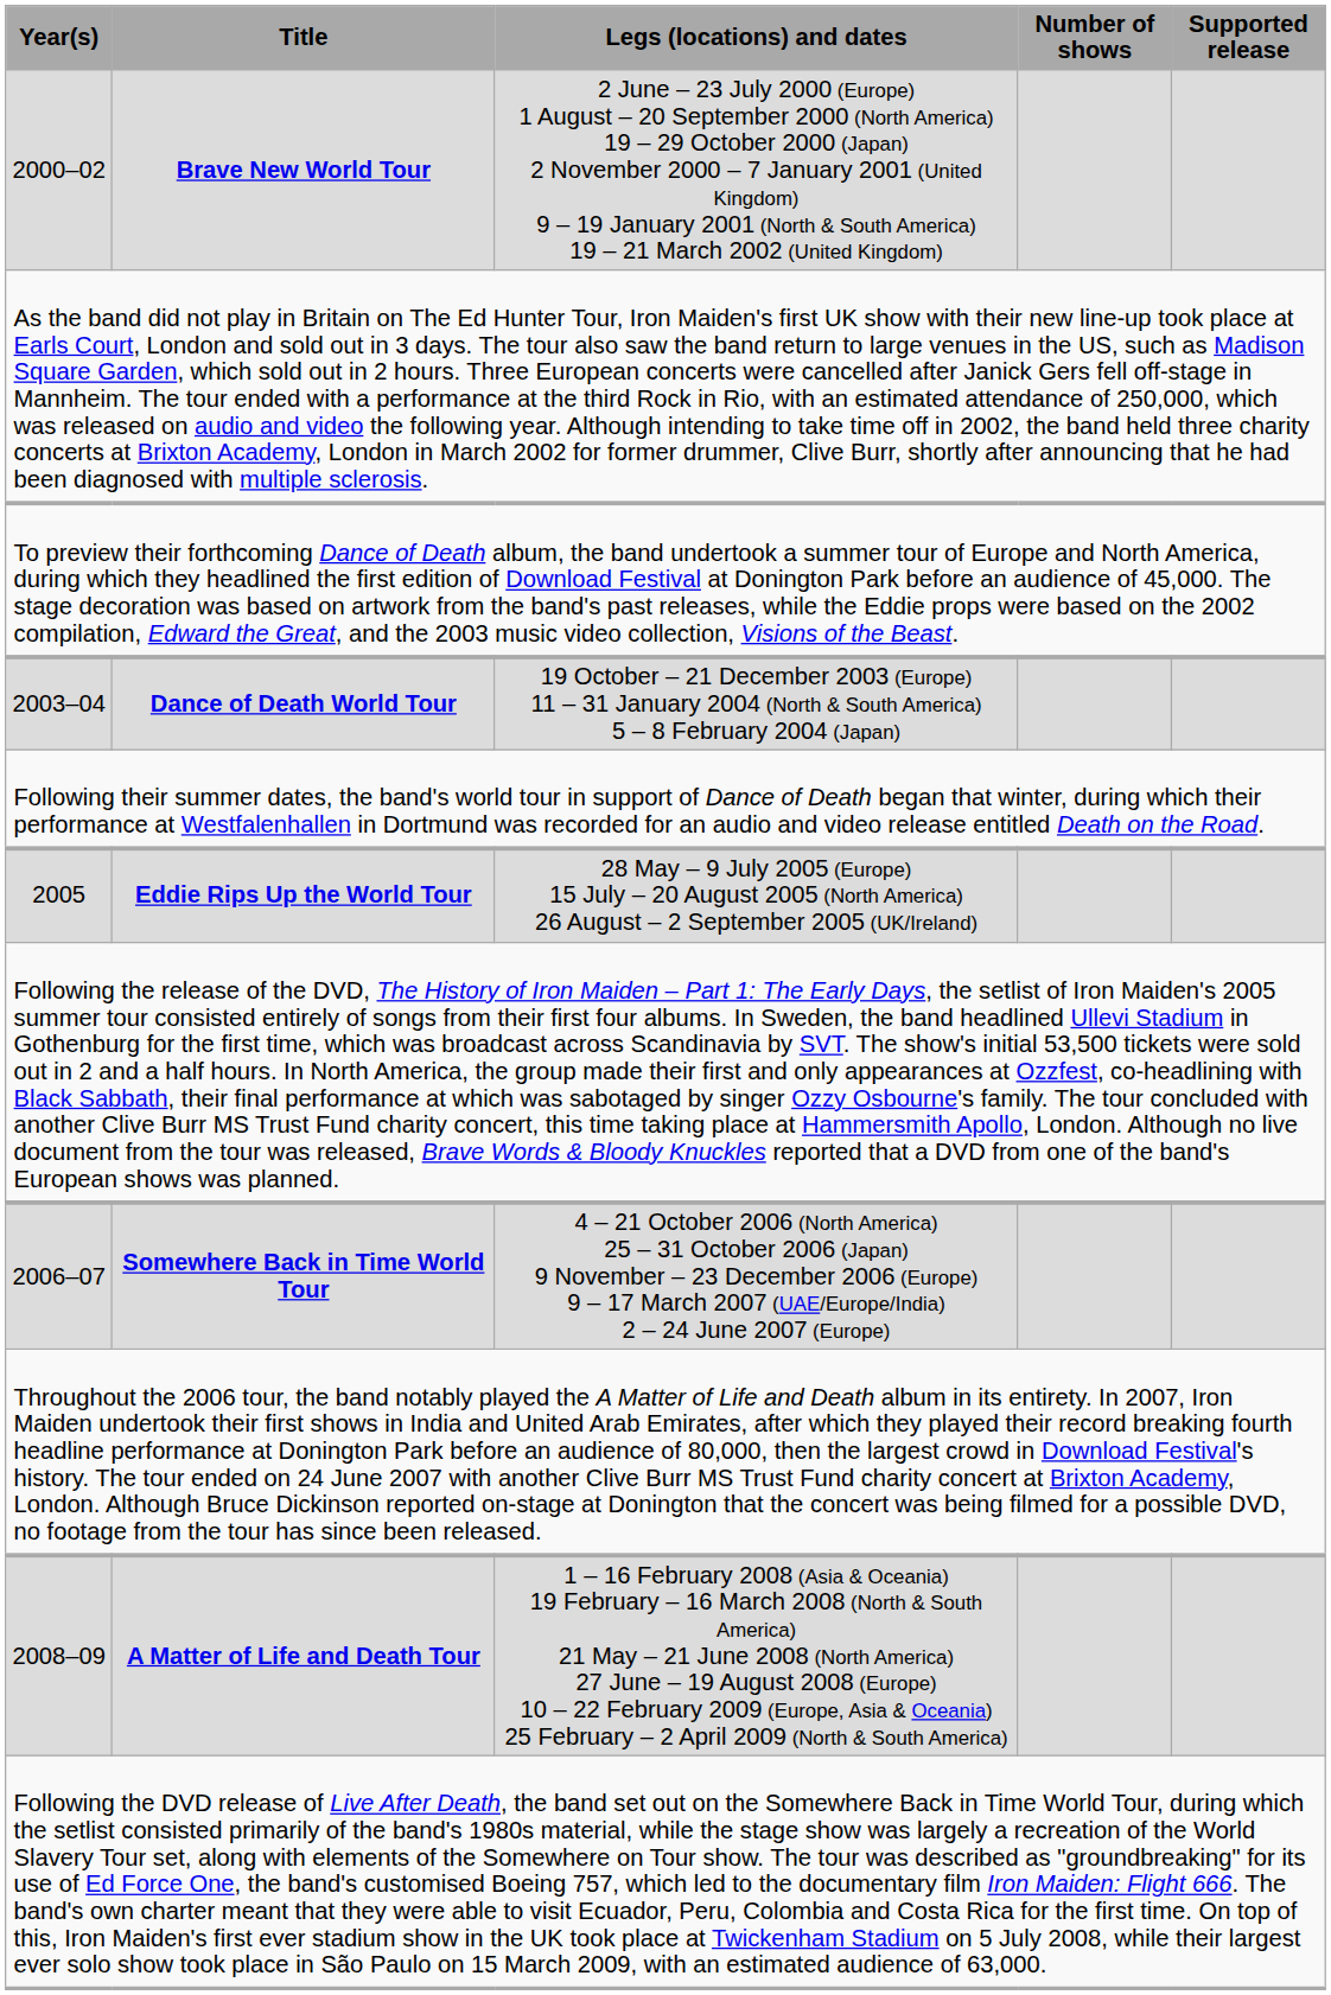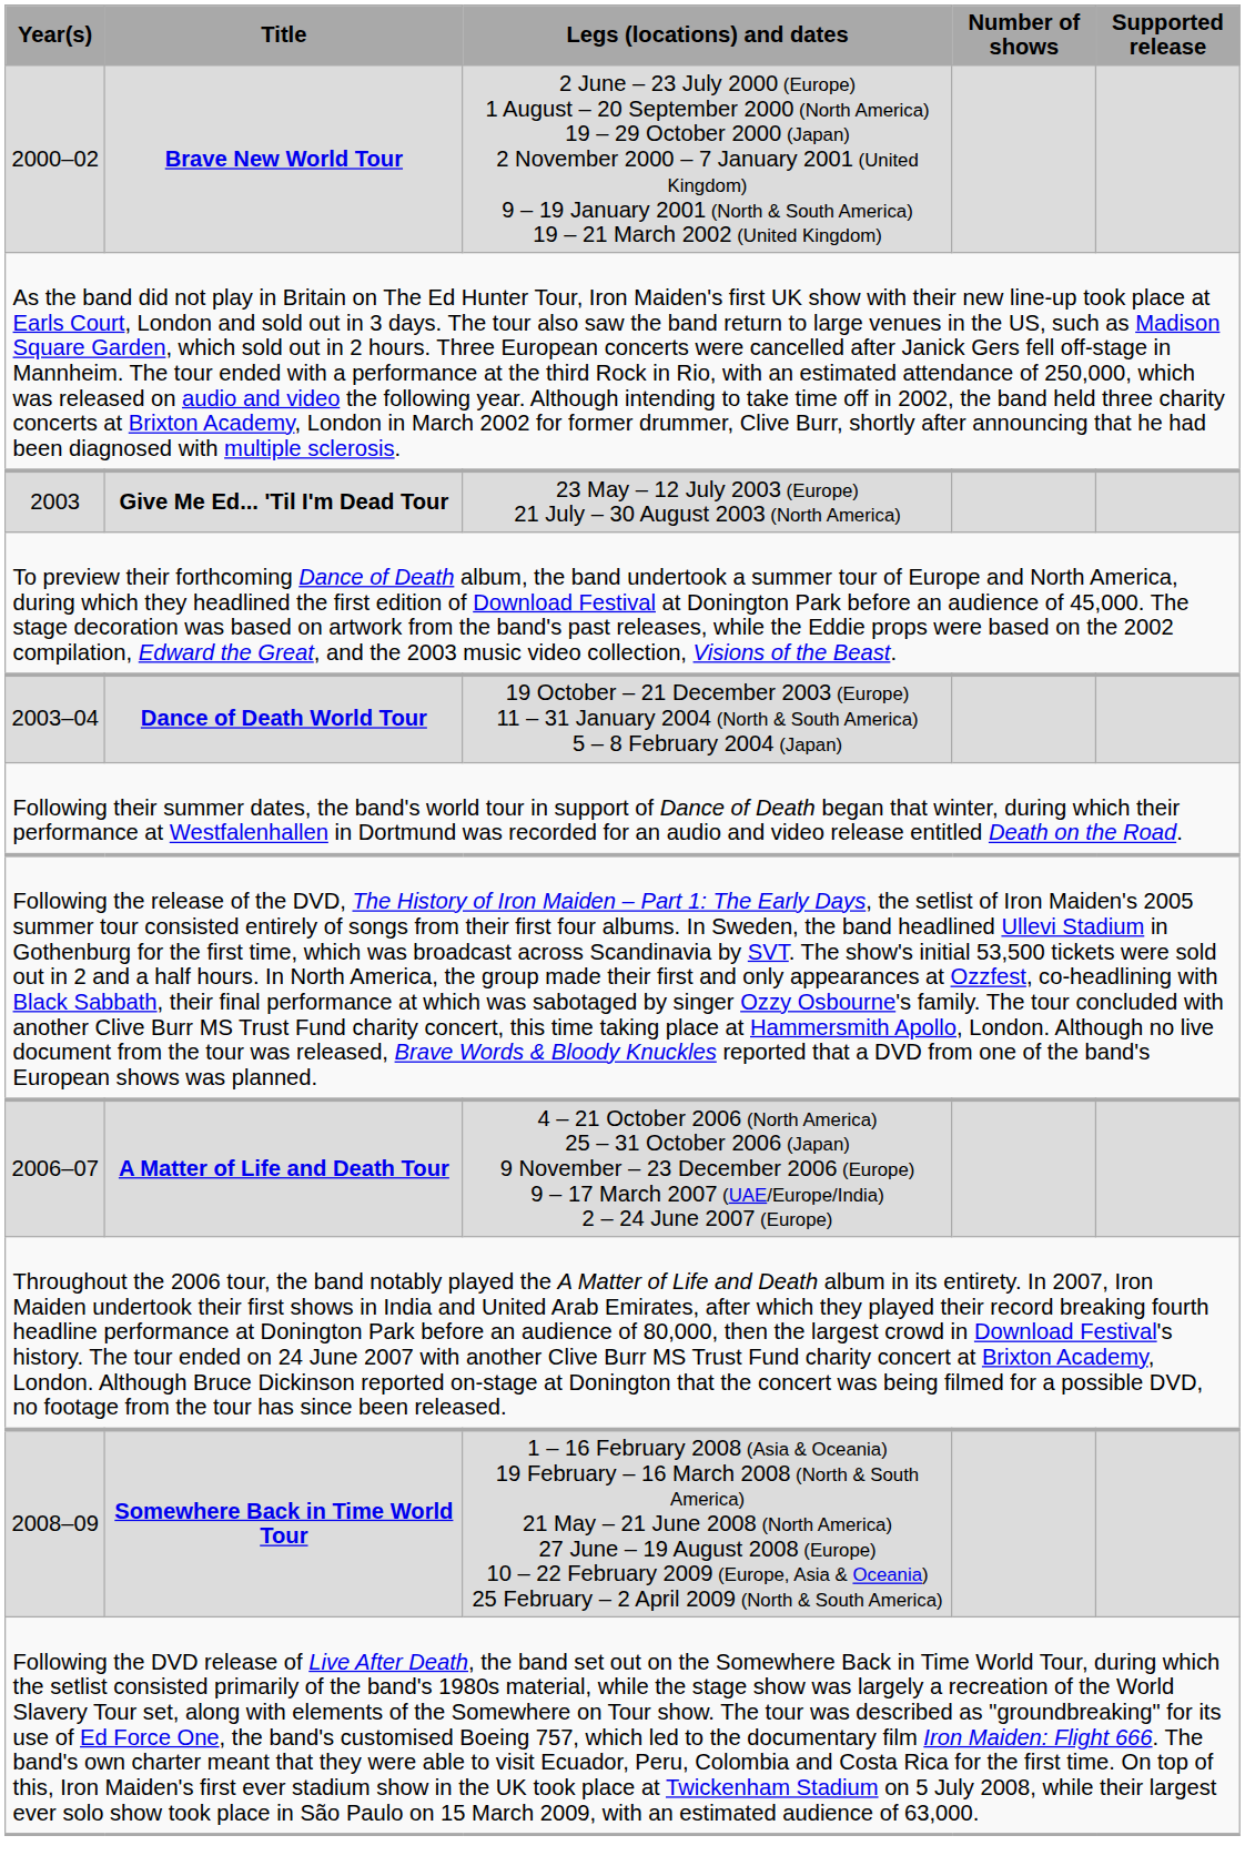+ row: 2003 | Give Me Ed... 'Til I'm Dead Tour | 23 May – 12 July 2003 (Europe) 21 July – 30 August 2003 (North America)
- row: 2005 | Eddie Rips Up the World Tour | 28 May – 9 July 2005 (Europe) 15 July – 20 August 2005 (North America) 26 August – 2 September 2005 (UK/Ireland)
2006–07 | Title: Somewhere Back in Time World Tour -> A Matter of Life and Death Tour
2008–09 | Title: A Matter of Life and Death Tour -> Somewhere Back in Time World Tour
